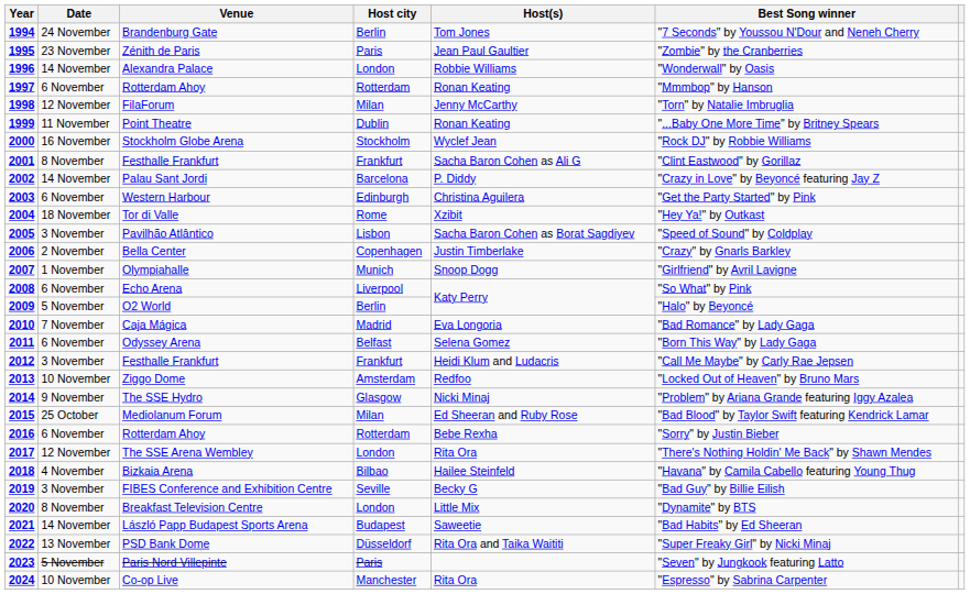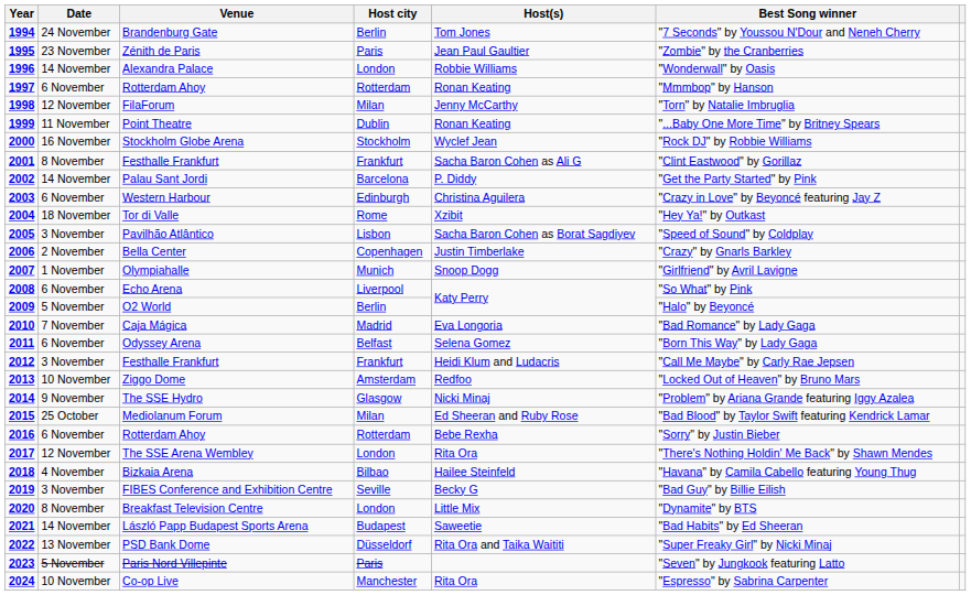Palau Sant Jordi | Best Song winner: "Crazy in Love" by Beyoncé featuring Jay Z -> "Get the Party Started" by Pink
Western Harbour | Best Song winner: "Get the Party Started" by Pink -> "Crazy in Love" by Beyoncé featuring Jay Z
